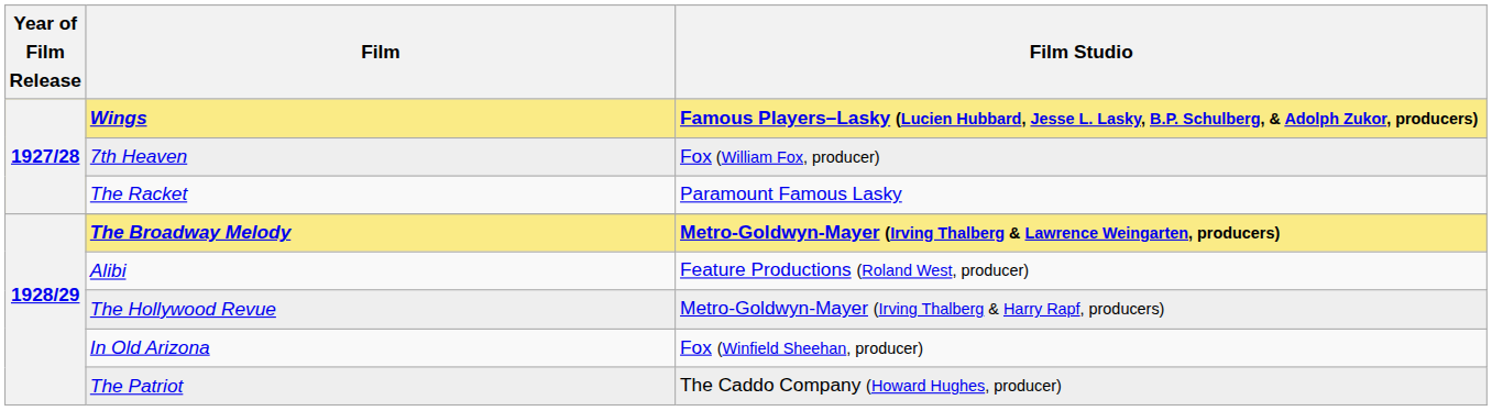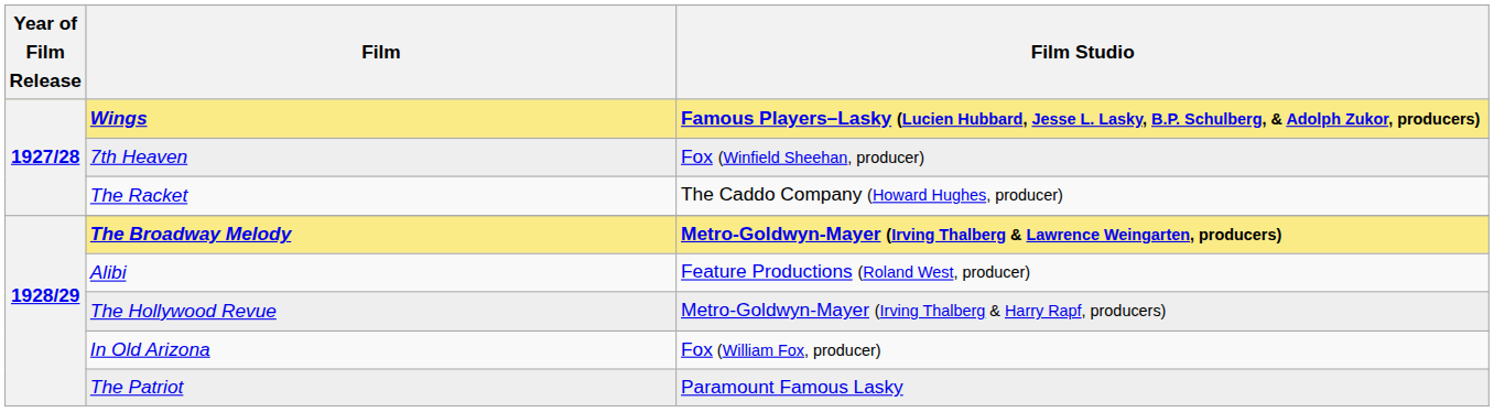7th Heaven | Film Studio: Fox (William Fox, producer) -> Fox (Winfield Sheehan, producer)
The Racket | Film Studio: Paramount Famous Lasky -> The Caddo Company (Howard Hughes, producer)
In Old Arizona | Film Studio: Fox (Winfield Sheehan, producer) -> Fox (William Fox, producer)
The Patriot | Film Studio: The Caddo Company (Howard Hughes, producer) -> Paramount Famous Lasky
